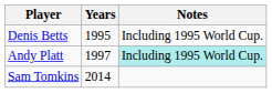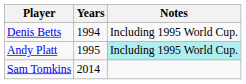Denis Betts | Years: 1995 -> 1994
Andy Platt | Years: 1997 -> 1995
